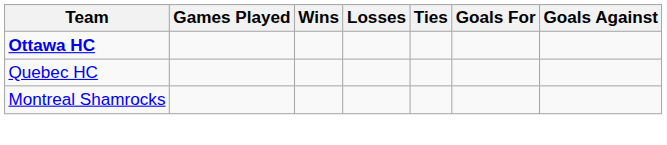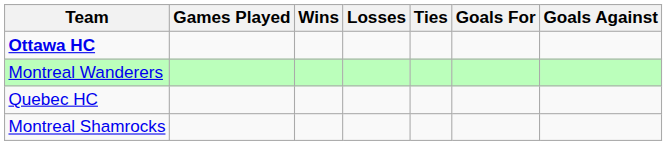+ row: Montreal Wanderers
